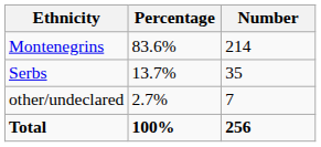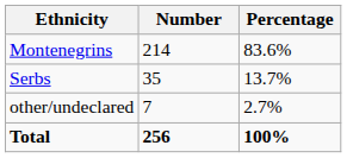columns swapped: Number <-> Percentage
